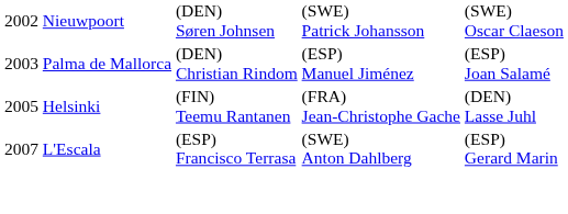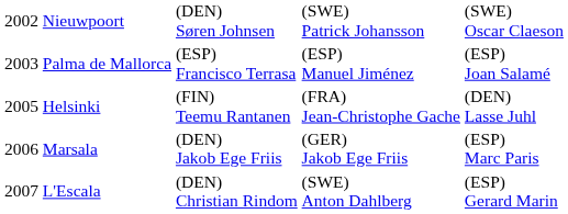2003 Palma de Mallorca | column 2: (DEN) Christian Rindom -> (ESP) Francisco Terrasa
+ row: 2006 Marsala | (DEN) Jakob Ege Friis | (GER) Jakob Ege Friis | (ESP) Marc Paris
2007 L'Escala | column 2: (ESP) Francisco Terrasa -> (DEN) Christian Rindom
